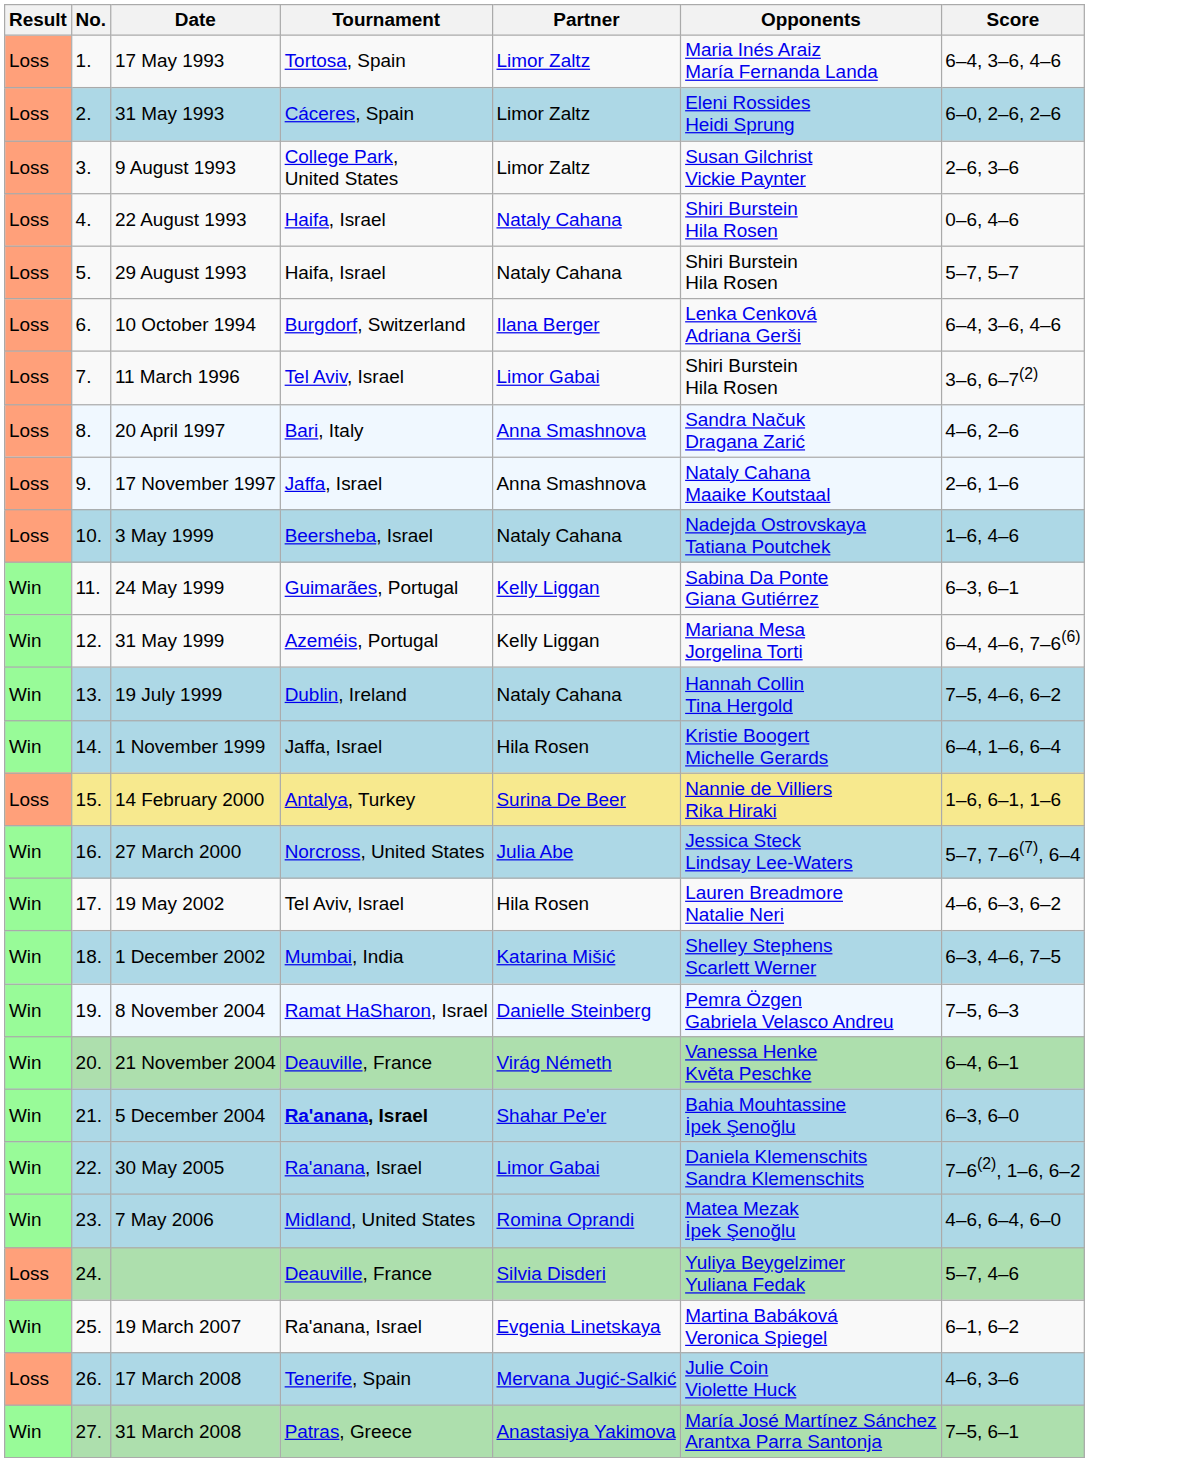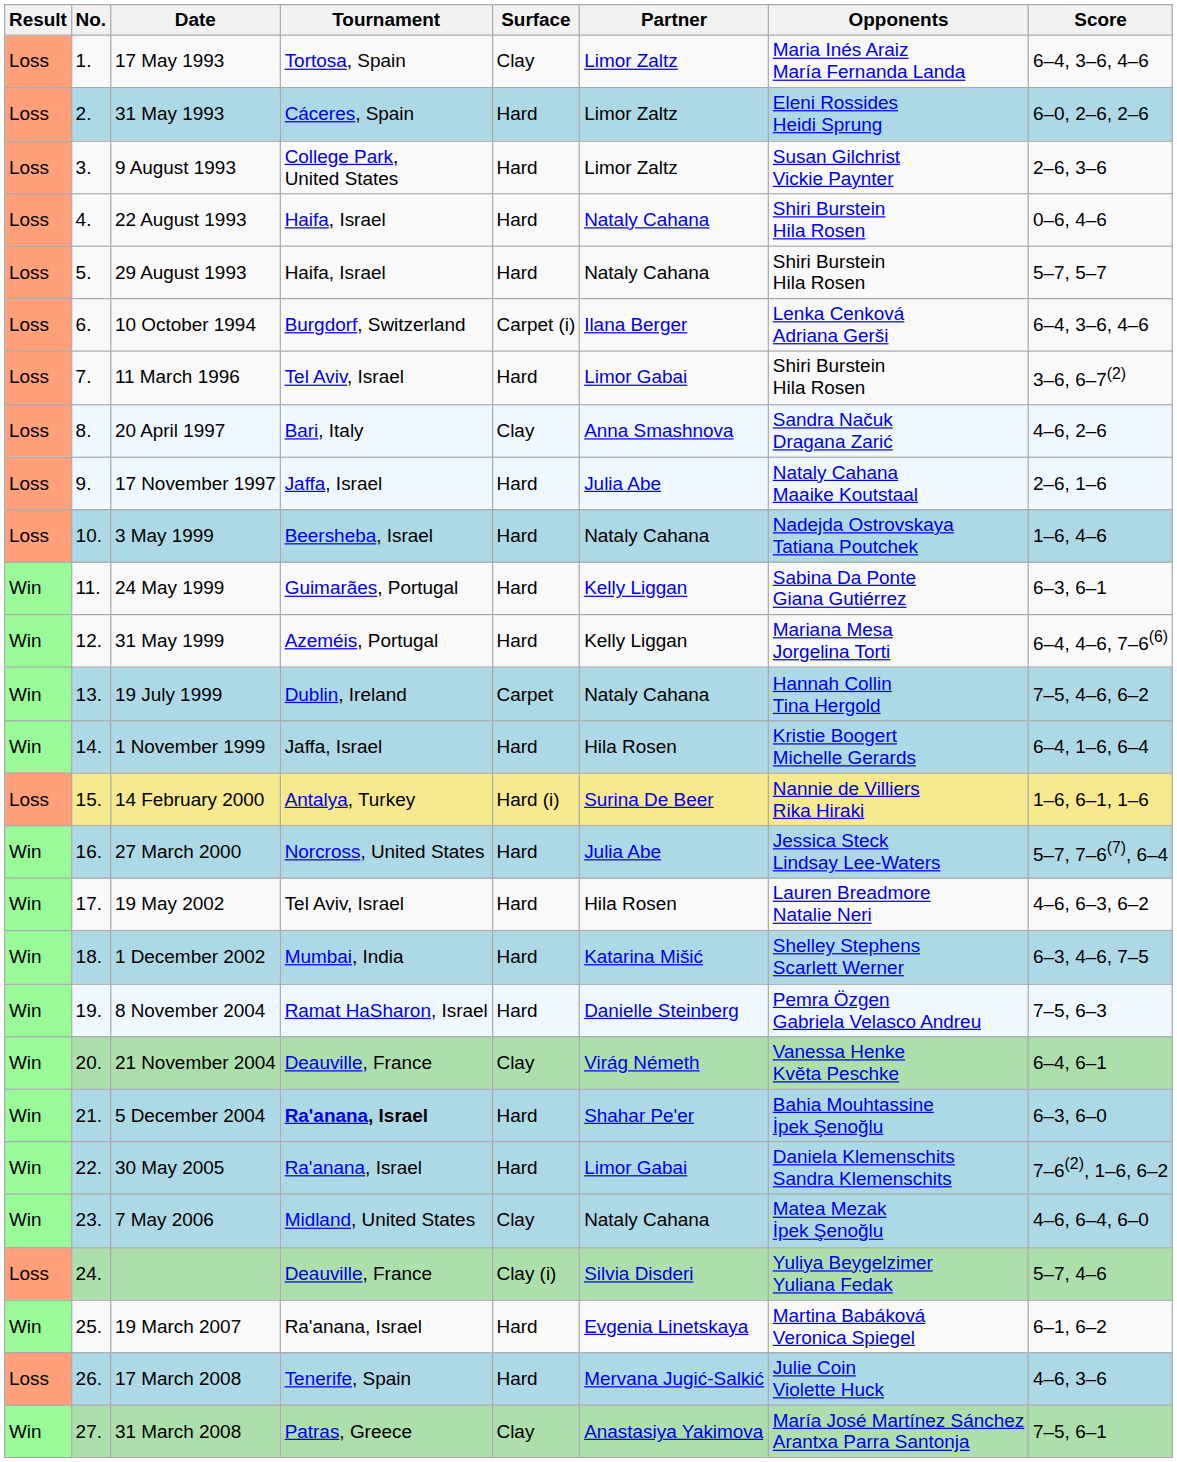+ column: Surface | Clay | Hard | Hard | Hard | Hard | Carpet (i) | Hard | Clay | Hard | Hard | Hard | Hard | Carpet | Hard | Hard (i) | Hard | Hard | Hard | Hard | Clay | Hard | Hard | Clay | Clay (i) | Hard | Hard | Clay
17 November 1997 | Partner: Anna Smashnova -> Julia Abe
7 May 2006 | Partner: Romina Oprandi -> Nataly Cahana
